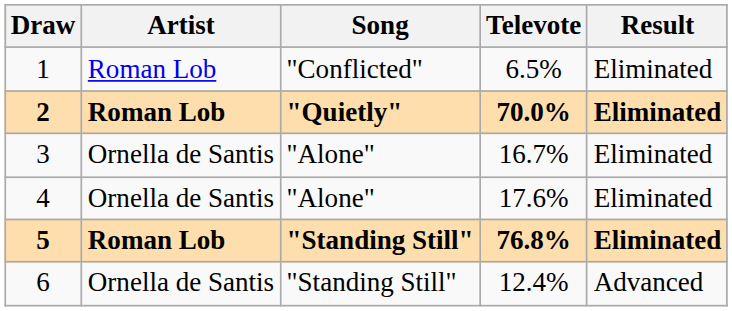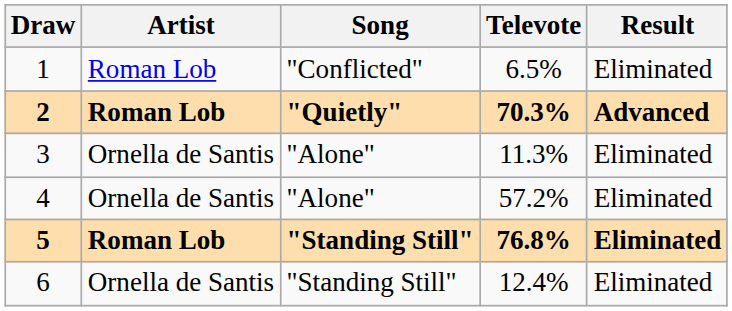2 | Televote: 70.0% -> 70.3%
2 | Result: Eliminated -> Advanced
3 | Televote: 16.7% -> 11.3%
4 | Televote: 17.6% -> 57.2%
6 | Result: Advanced -> Eliminated
